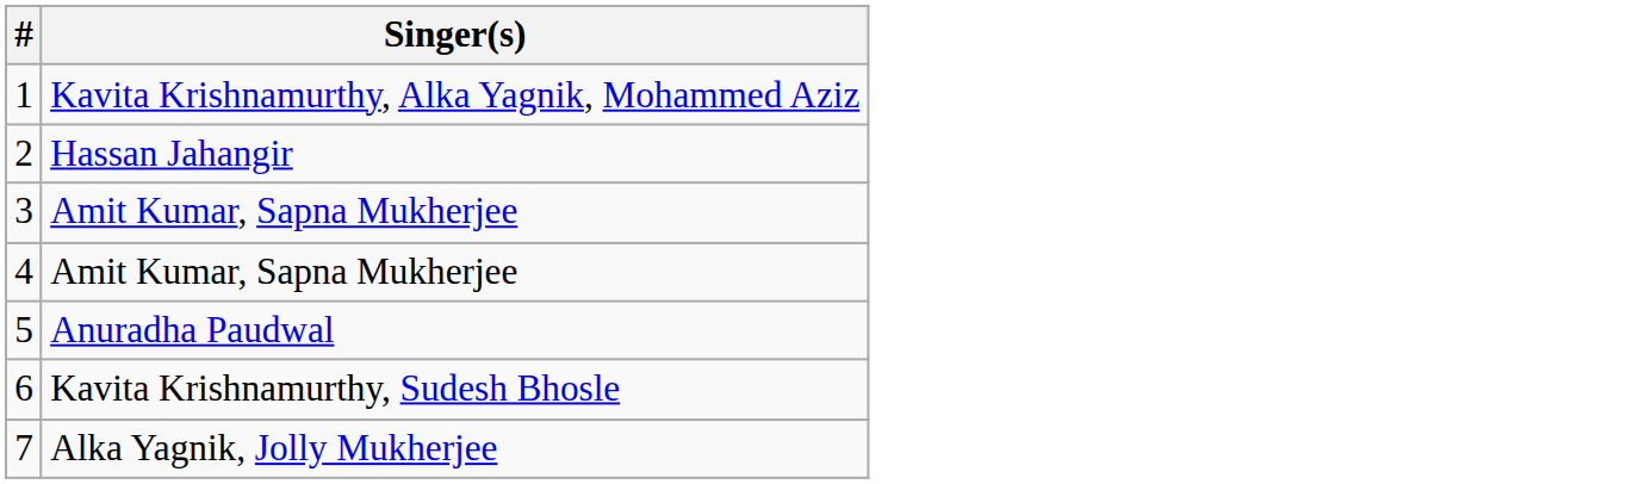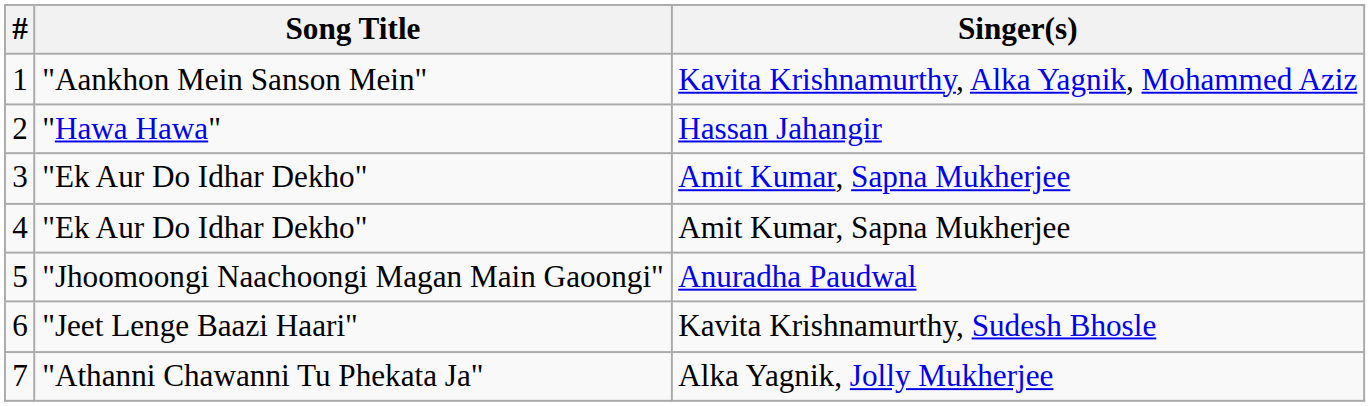+ column: Song Title | "Aankhon Mein Sanson Mein" | "Hawa Hawa" | "Ek Aur Do Idhar Dekho" | "Ek Aur Do Idhar Dekho" | "Jhoomoongi Naachoongi Magan Main Gaoongi" | "Jeet Lenge Baazi Haari" | "Athanni Chawanni Tu Phekata Ja"
